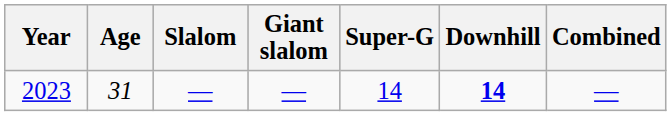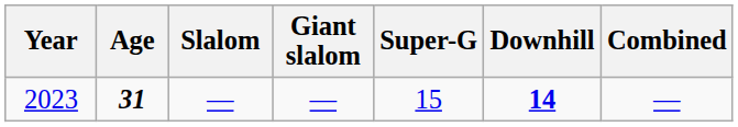2023 | Age: normal -> bold
2023 | Super-G: 14 -> 15
